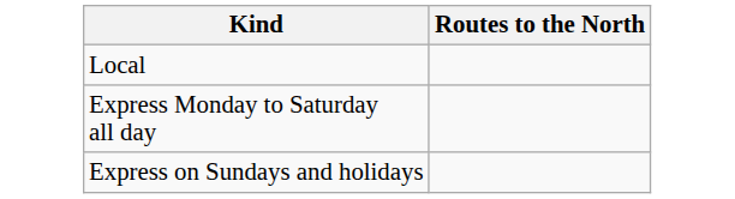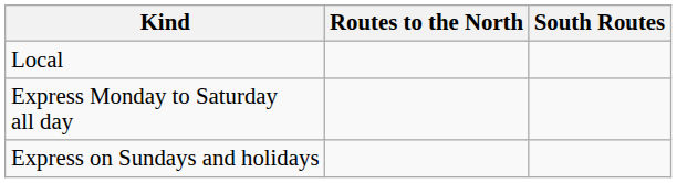+ column: South Routes
